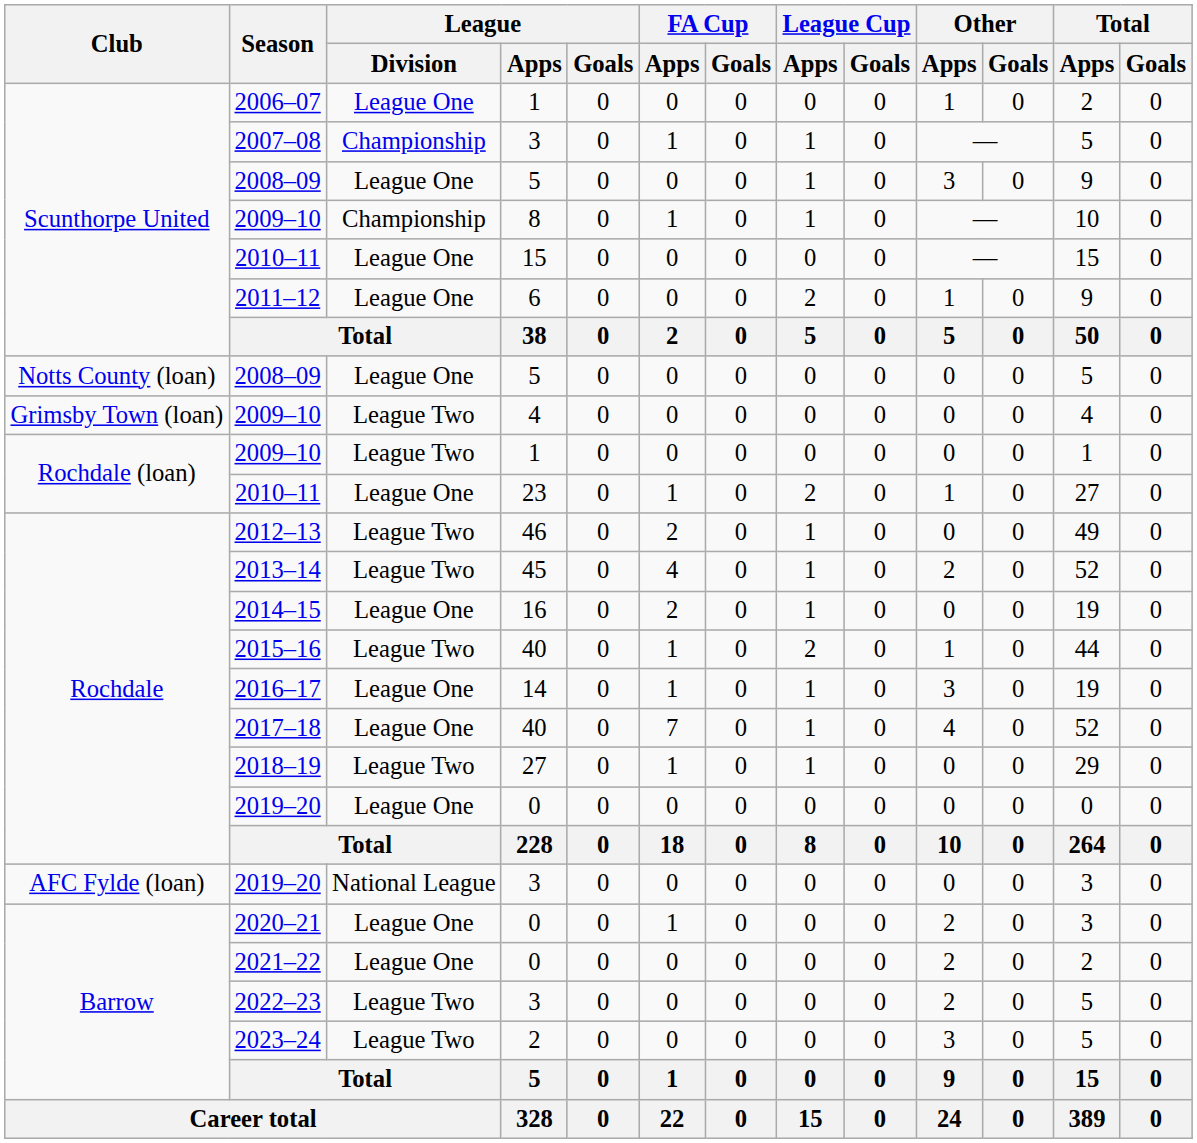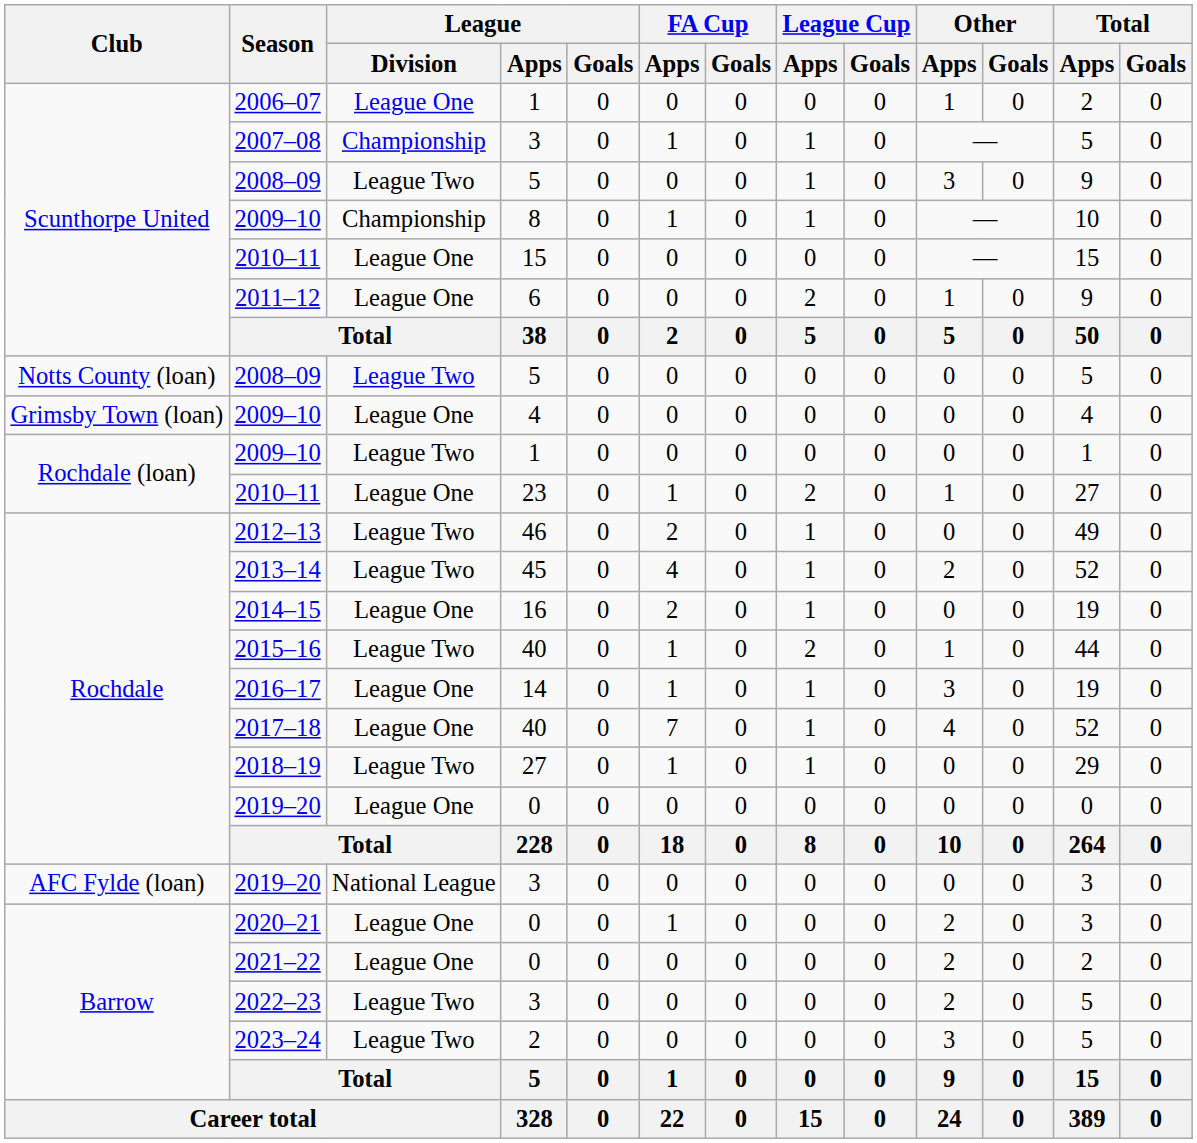Scunthorpe United / 2008–09 | League / Division: League One -> League Two
Notts County (loan) / 2008–09 | League / Division: League One -> League Two
Grimsby Town (loan) / 2009–10 | League / Division: League Two -> League One
